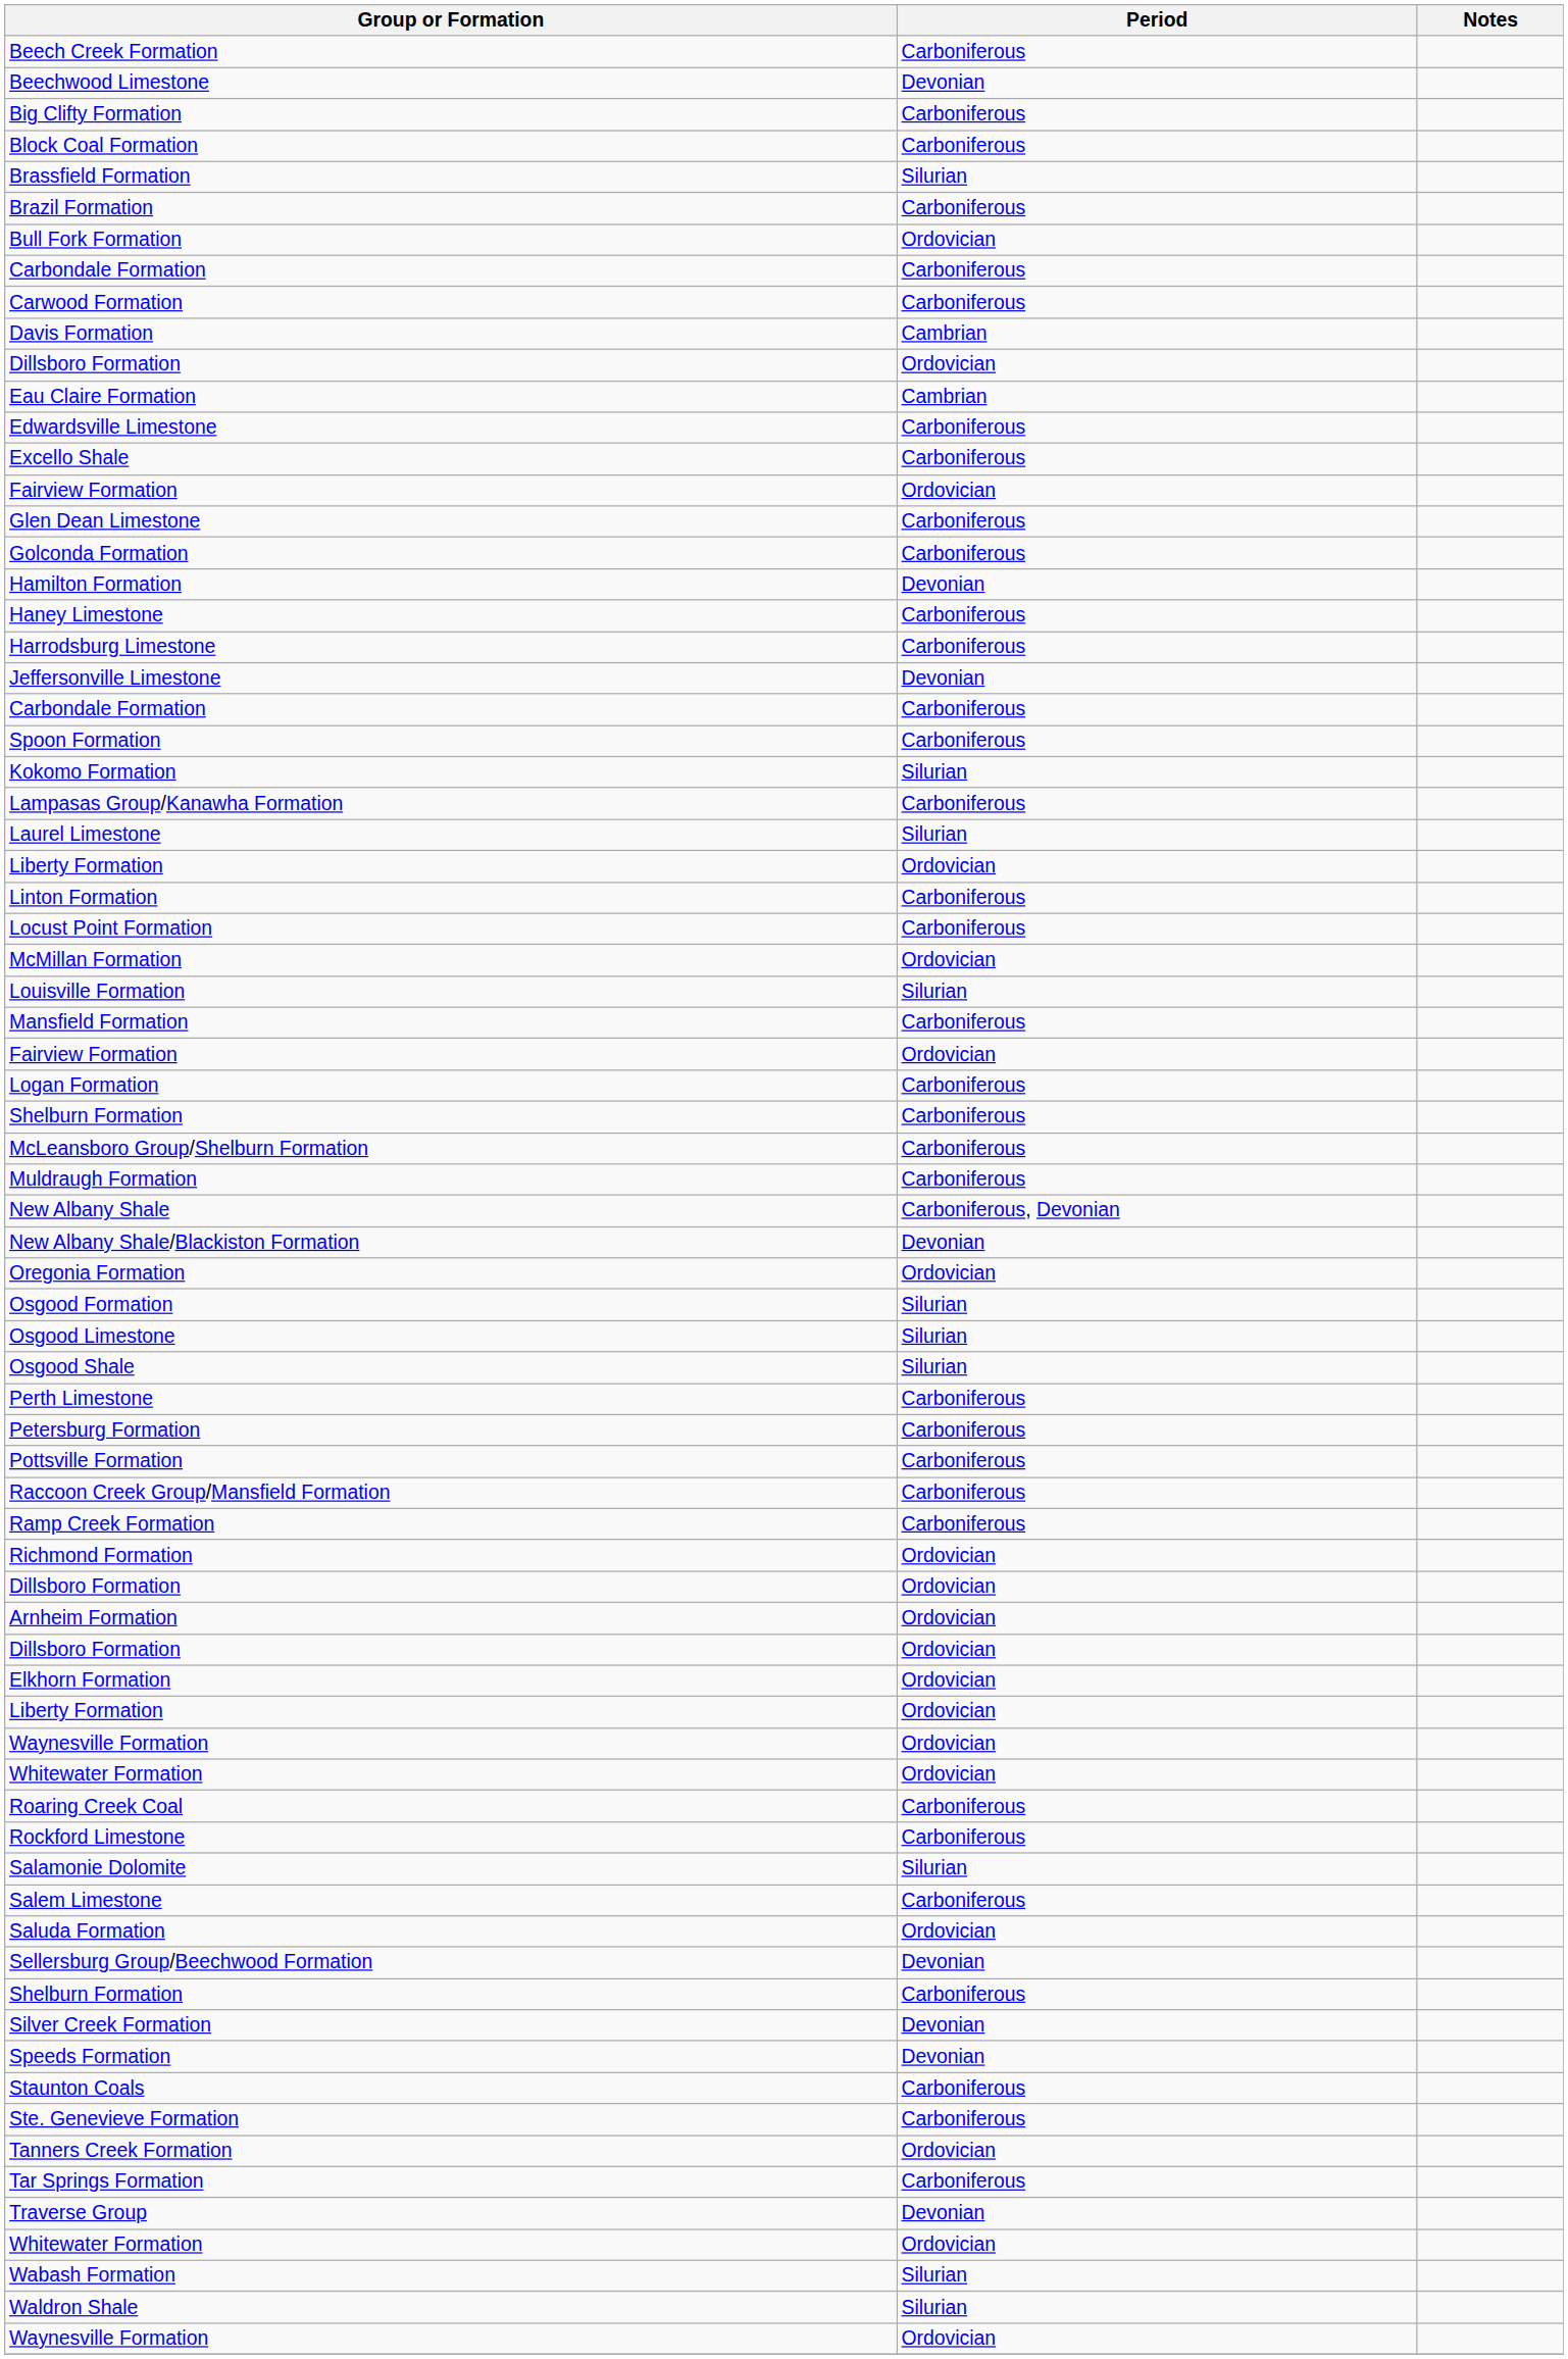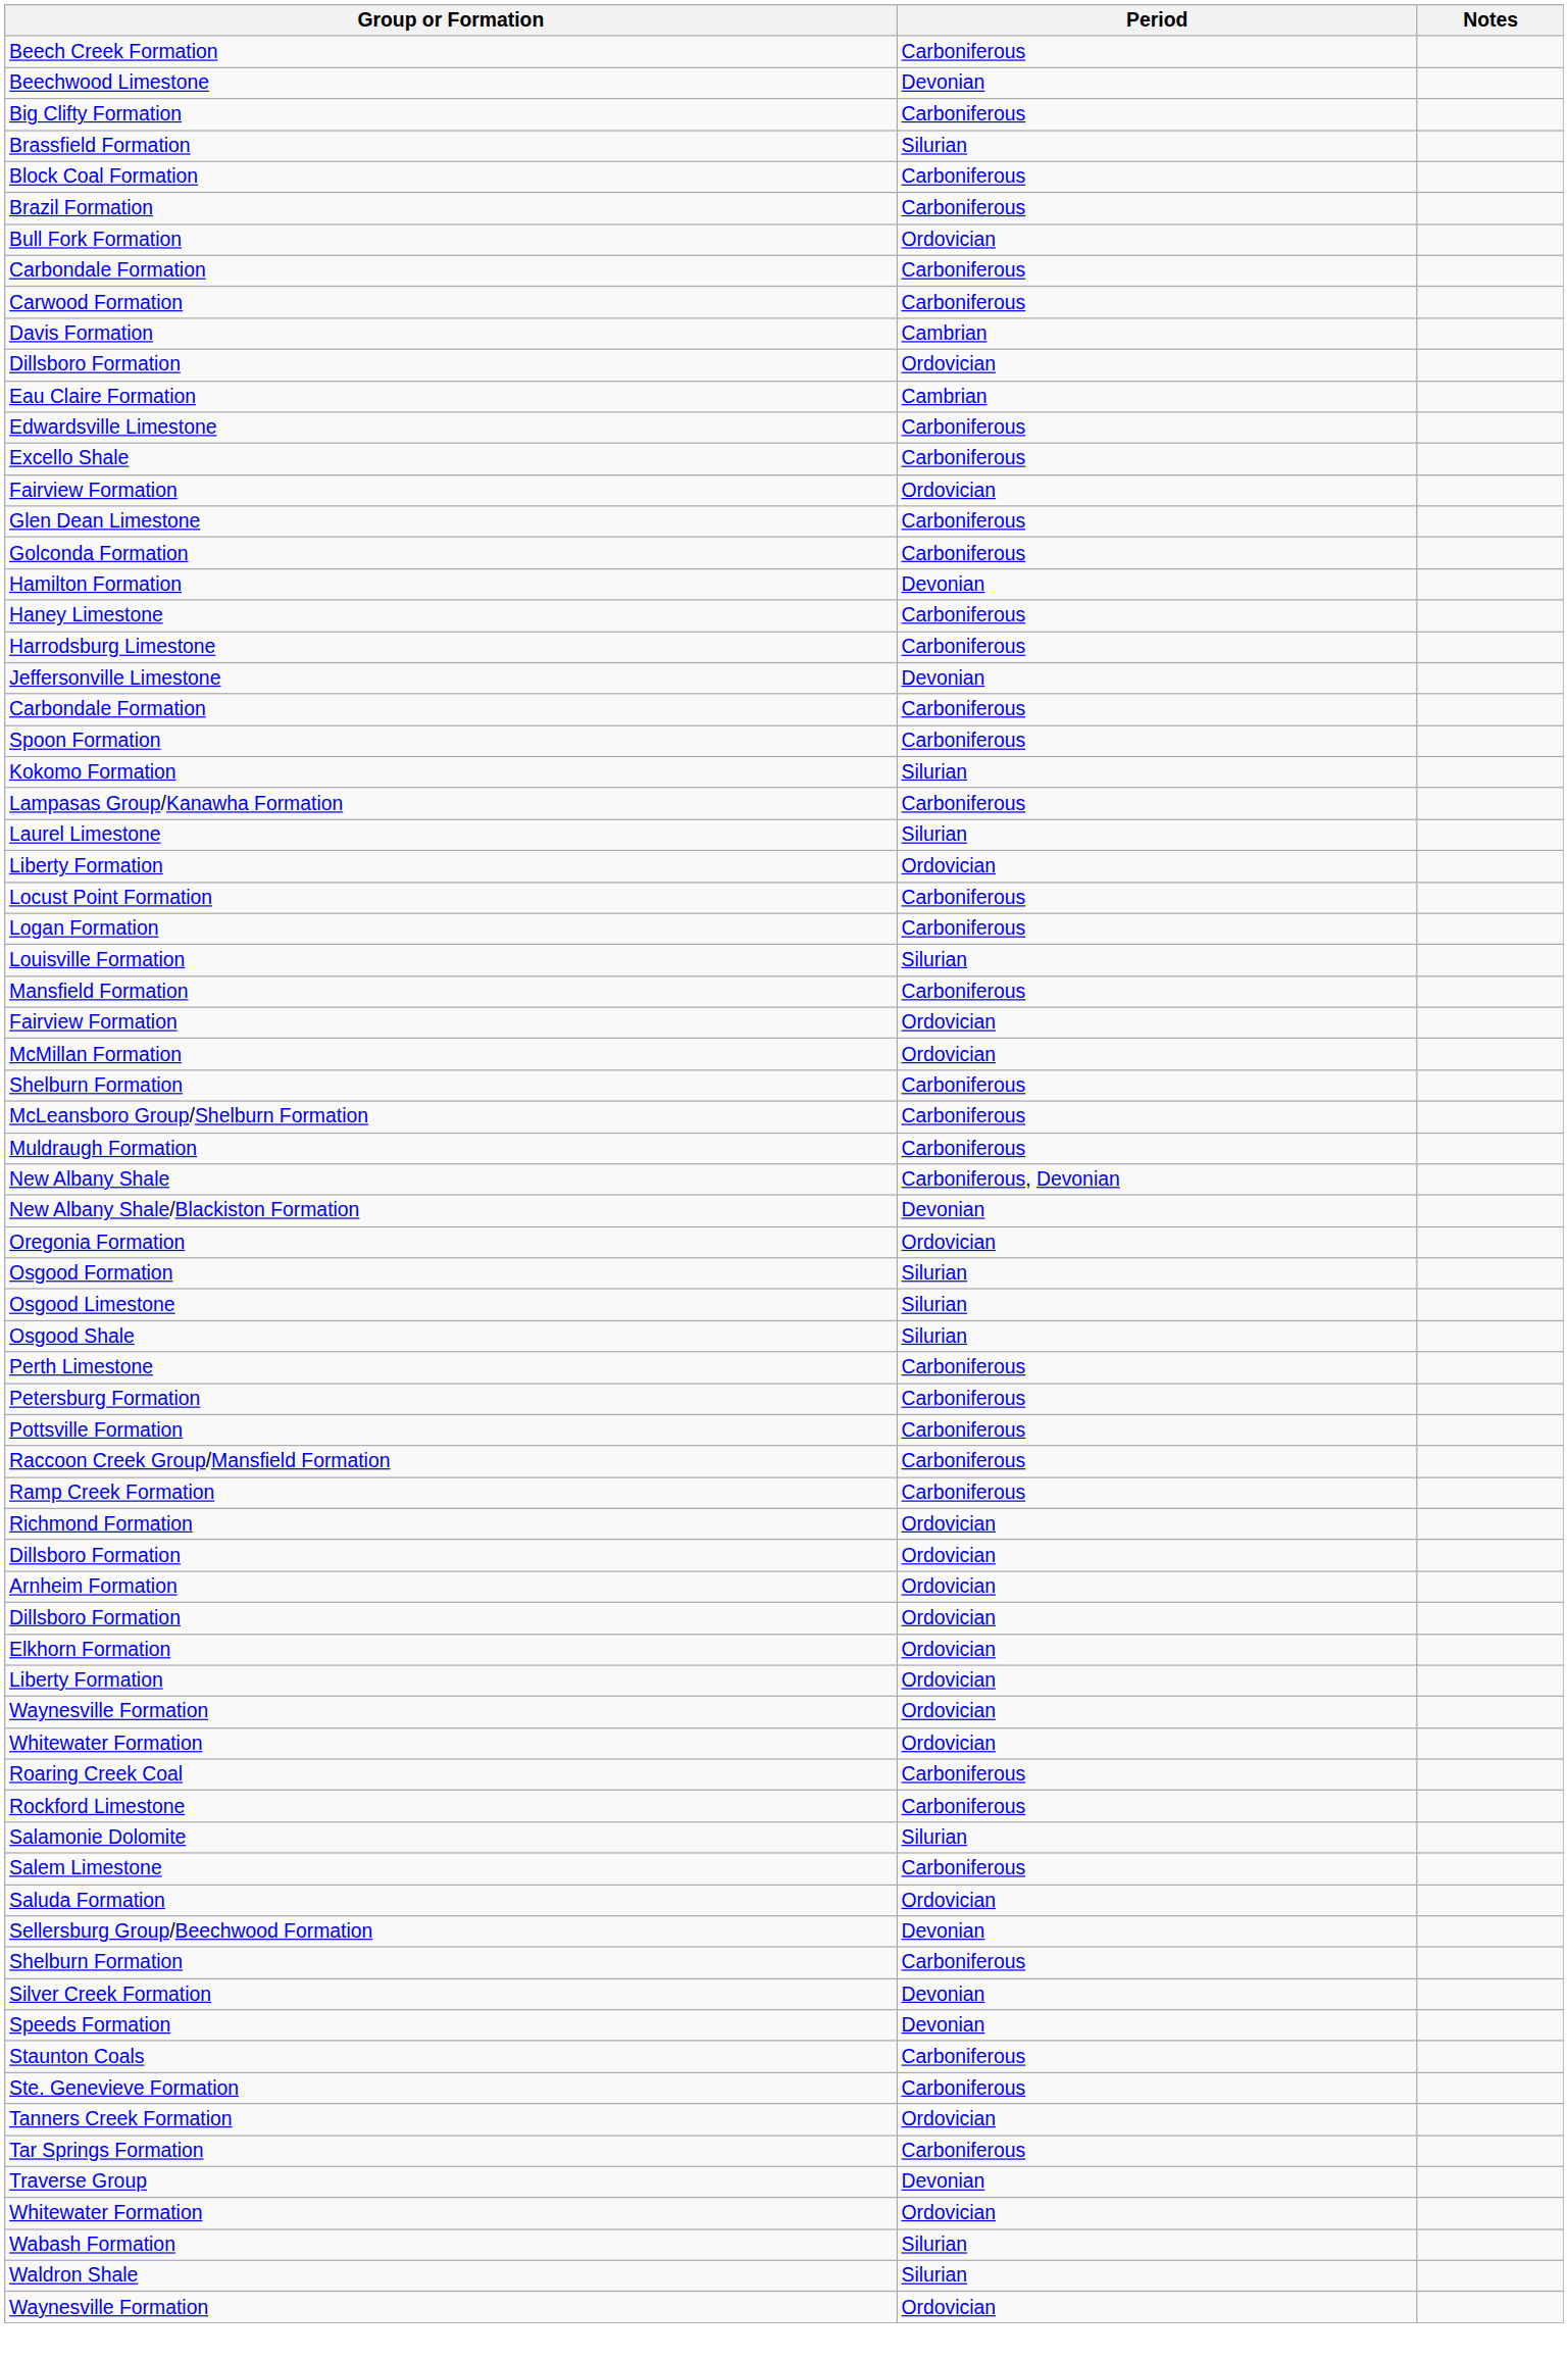rows swapped: Block Coal Formation <-> Brassfield Formation
- row: Linton Formation | Carboniferous
rows swapped: Logan Formation <-> McMillan Formation
